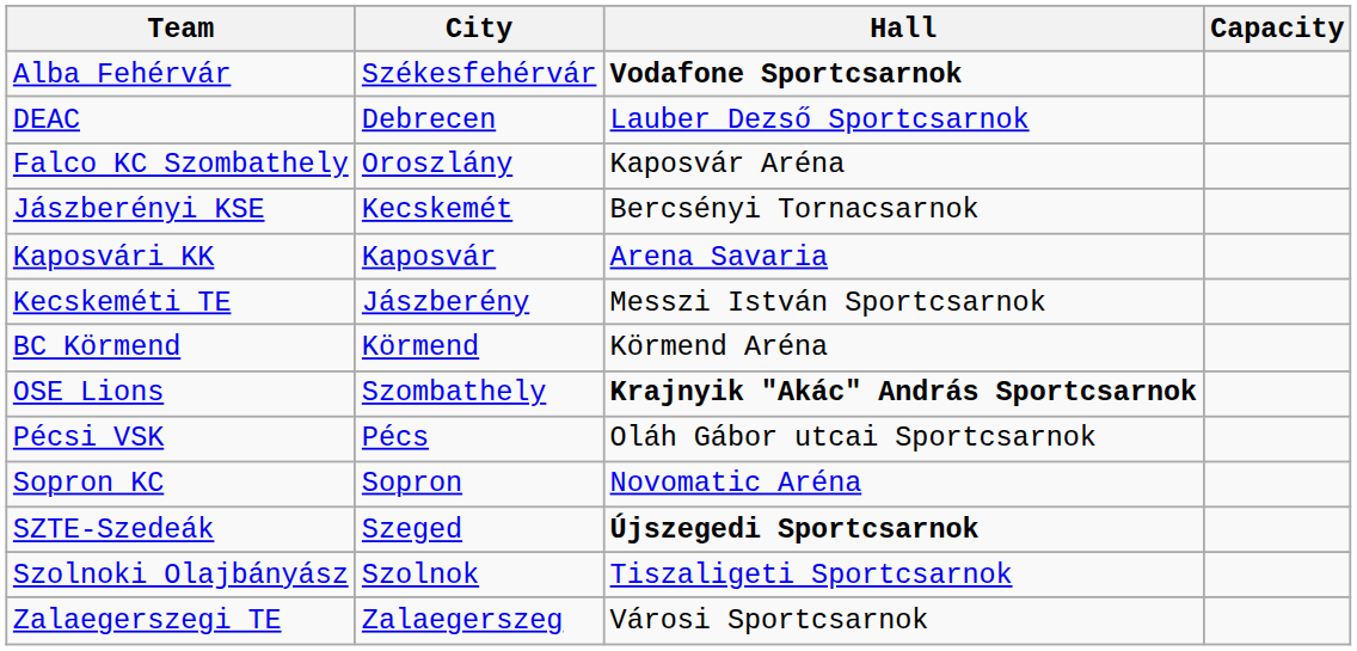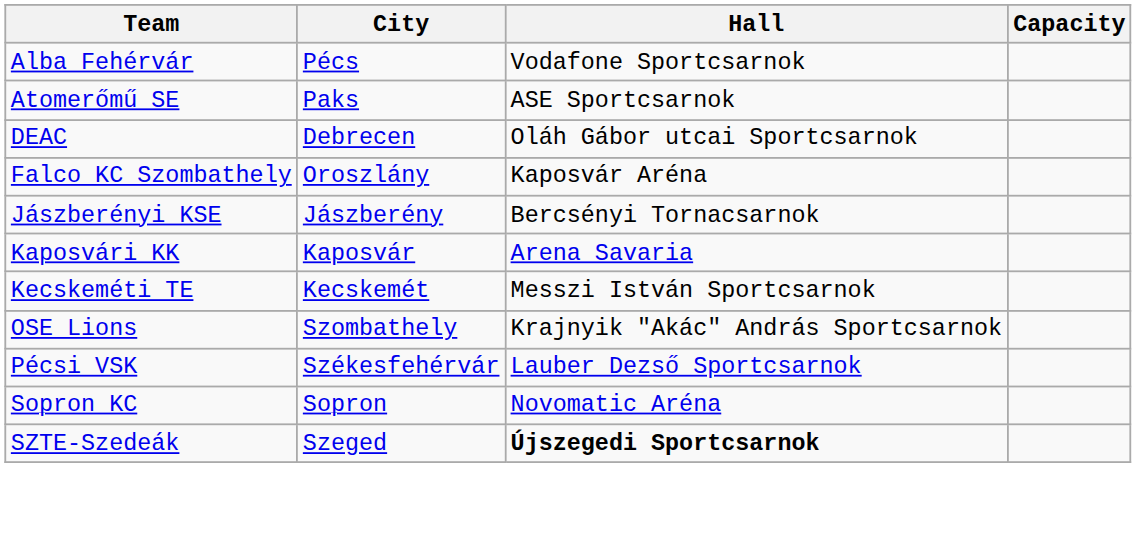Alba Fehérvár | City: Székesfehérvár -> Pécs
Alba Fehérvár | Hall: bold -> normal
+ row: Atomerőmű SE | Paks | ASE Sportcsarnok
DEAC | Hall: Lauber Dezső Sportcsarnok -> Oláh Gábor utcai Sportcsarnok
Jászberényi KSE | City: Kecskemét -> Jászberény
Kecskeméti TE | City: Jászberény -> Kecskemét
- row: BC Körmend | Körmend | Körmend Aréna
OSE Lions | Hall: bold -> normal
Pécsi VSK | City: Pécs -> Székesfehérvár
Pécsi VSK | Hall: Oláh Gábor utcai Sportcsarnok -> Lauber Dezső Sportcsarnok
- row: Szolnoki Olajbányász | Szolnok | Tiszaligeti Sportcsarnok
- row: Zalaegerszegi TE | Zalaegerszeg | Városi Sportcsarnok
